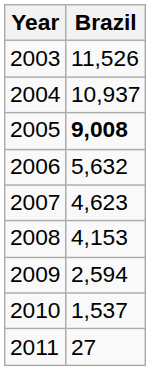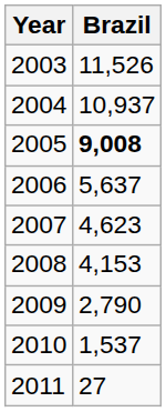2006 | Brazil: 5,632 -> 5,637
2009 | Brazil: 2,594 -> 2,790
